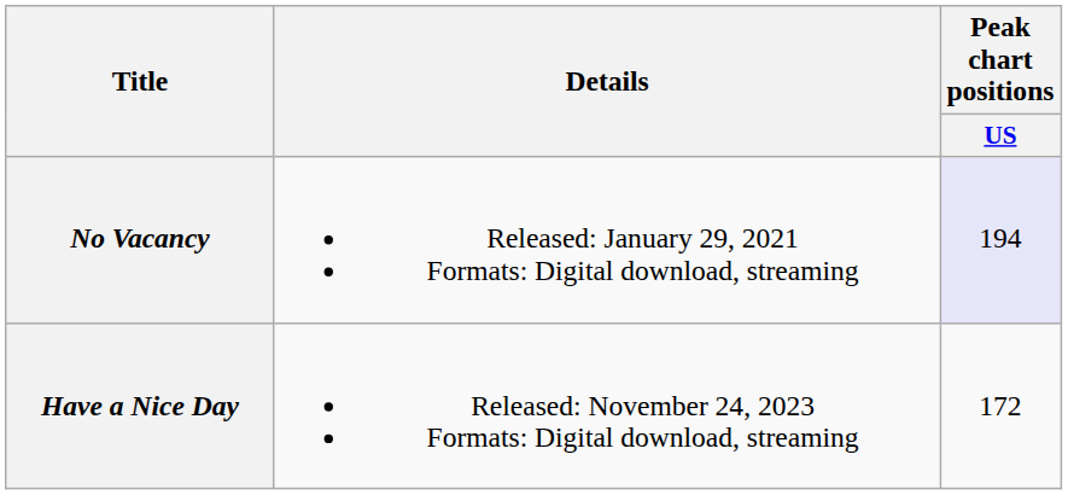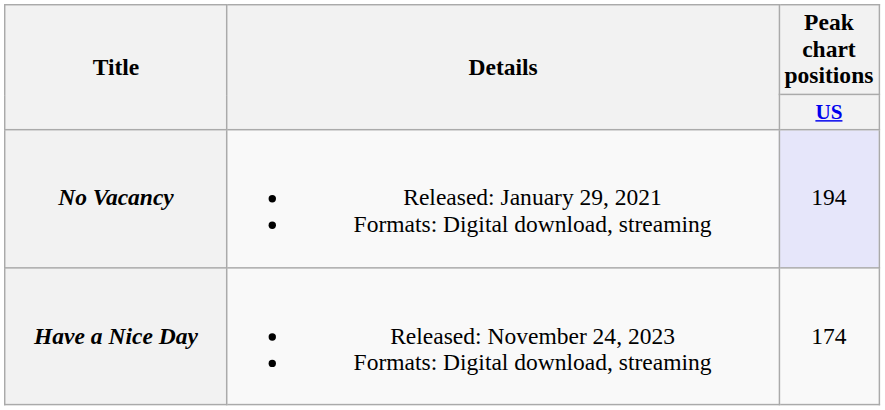Have a Nice Day | Peak chart positions / US: 172 -> 174
